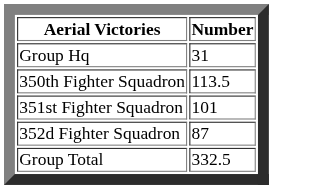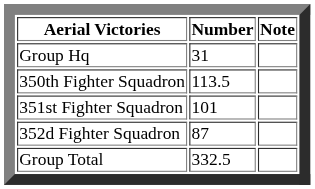+ column: Note
